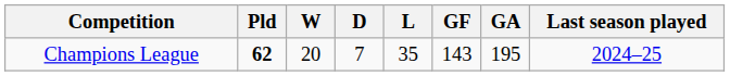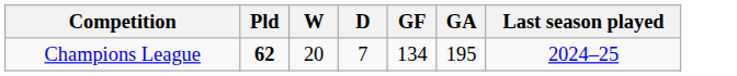- column: L | 35
Champions League | GF: 143 -> 134
